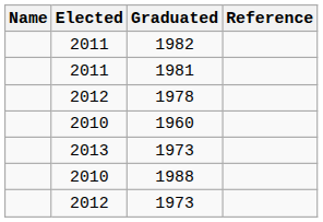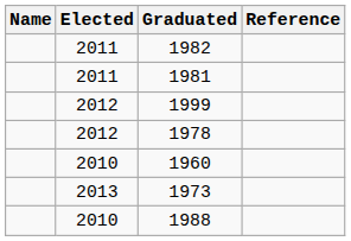+ row: 2012 | 1999
- row: 2012 | 1973
